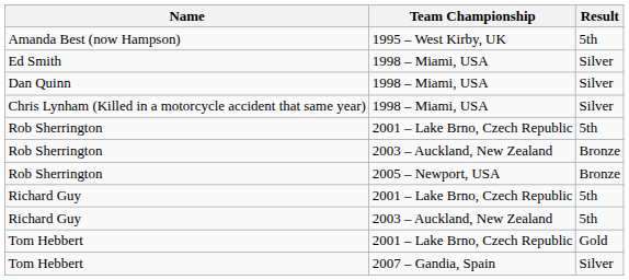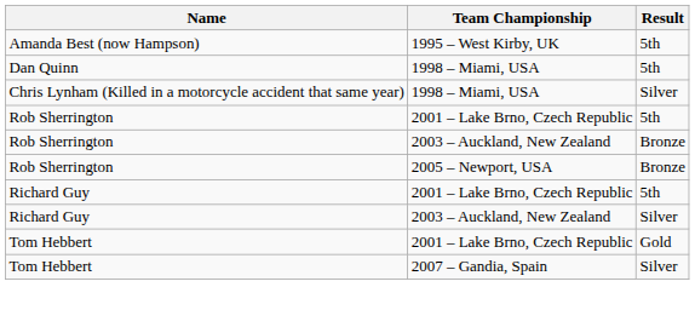- row: Ed Smith | 1998 – Miami, USA | Silver
Dan Quinn | Result: Silver -> 5th
Richard Guy / 2003 – Auckland, New Zealand | Result: 5th -> Silver
